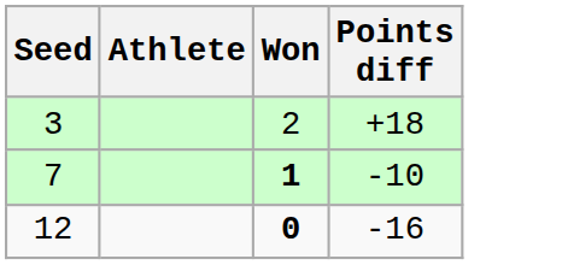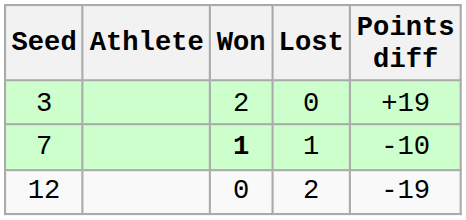+ column: Lost | 0 | 1 | 2
3 | Points diff: +18 -> +19
12 | Won: bold -> normal
12 | Points diff: -16 -> -19
